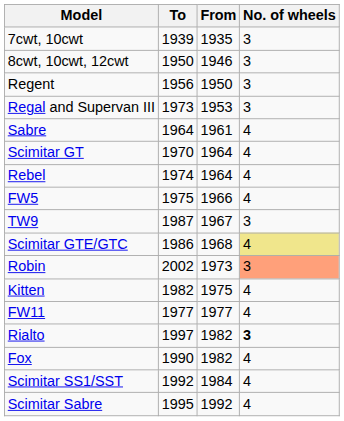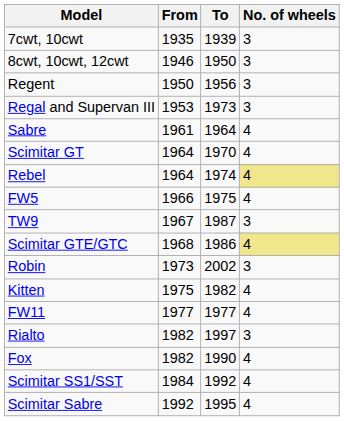columns swapped: From <-> To
Rebel | No. of wheels: no background -> khaki background
Robin | No. of wheels: lightsalmon background -> no background
Rialto | No. of wheels: bold -> normal
